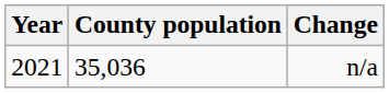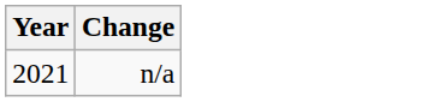- column: County population | 35,036
